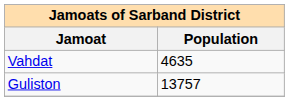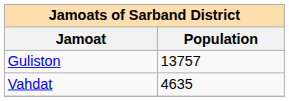rows swapped: Guliston <-> Vahdat
